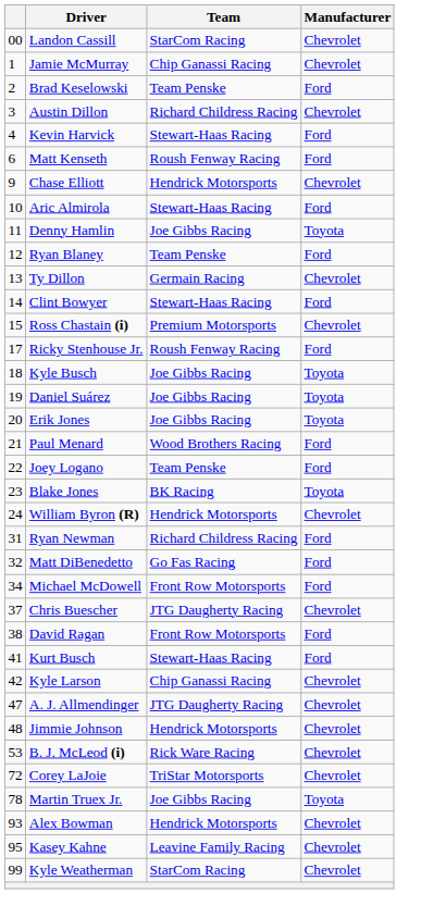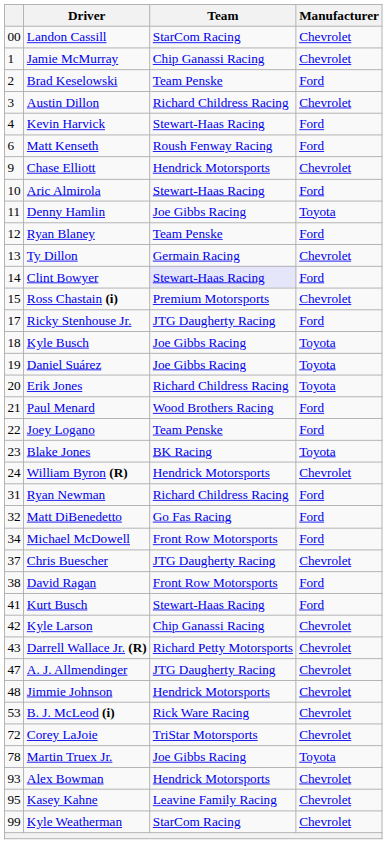Clint Bowyer | Team: no background -> lavender background
Ricky Stenhouse Jr. | Team: Roush Fenway Racing -> JTG Daugherty Racing
Erik Jones | Team: Joe Gibbs Racing -> Richard Childress Racing
+ row: 43 | Darrell Wallace Jr. (R) | Richard Petty Motorsports | Chevrolet
